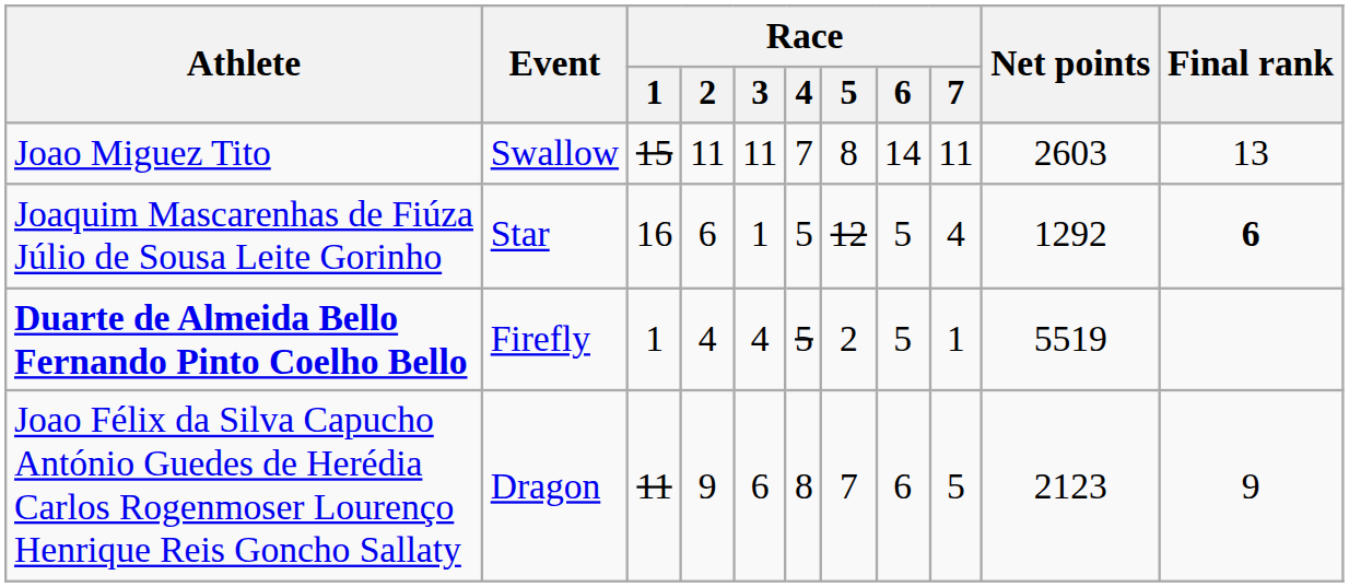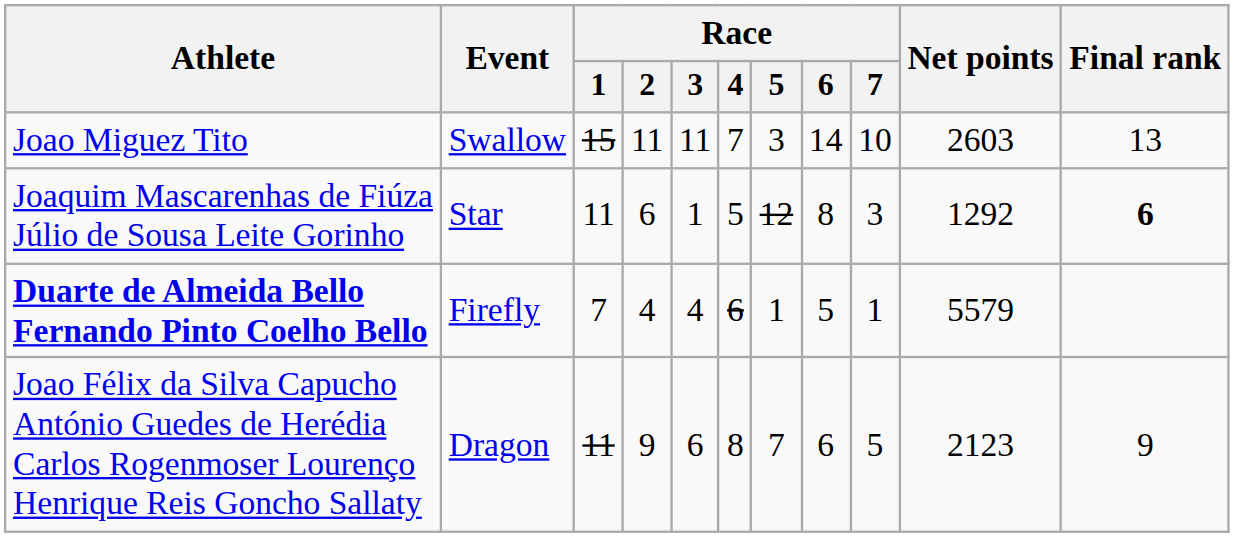Joao Miguez Tito | Race / 5: 8 -> 3
Joao Miguez Tito | Race / 7: 11 -> 10
Joaquim Mascarenhas de Fiúza Júlio de Sousa Leite Gorinho | Race / 1: 16 -> 11
Joaquim Mascarenhas de Fiúza Júlio de Sousa Leite Gorinho | Race / 6: 5 -> 8
Joaquim Mascarenhas de Fiúza Júlio de Sousa Leite Gorinho | Race / 7: 4 -> 3
Duarte de Almeida Bello Fernando Pinto Coelho Bello | Race / 1: 1 -> 7
Duarte de Almeida Bello Fernando Pinto Coelho Bello | Race / 4: 5 -> 6
Duarte de Almeida Bello Fernando Pinto Coelho Bello | Race / 5: 2 -> 1
Duarte de Almeida Bello Fernando Pinto Coelho Bello | Net points: 5519 -> 5579
